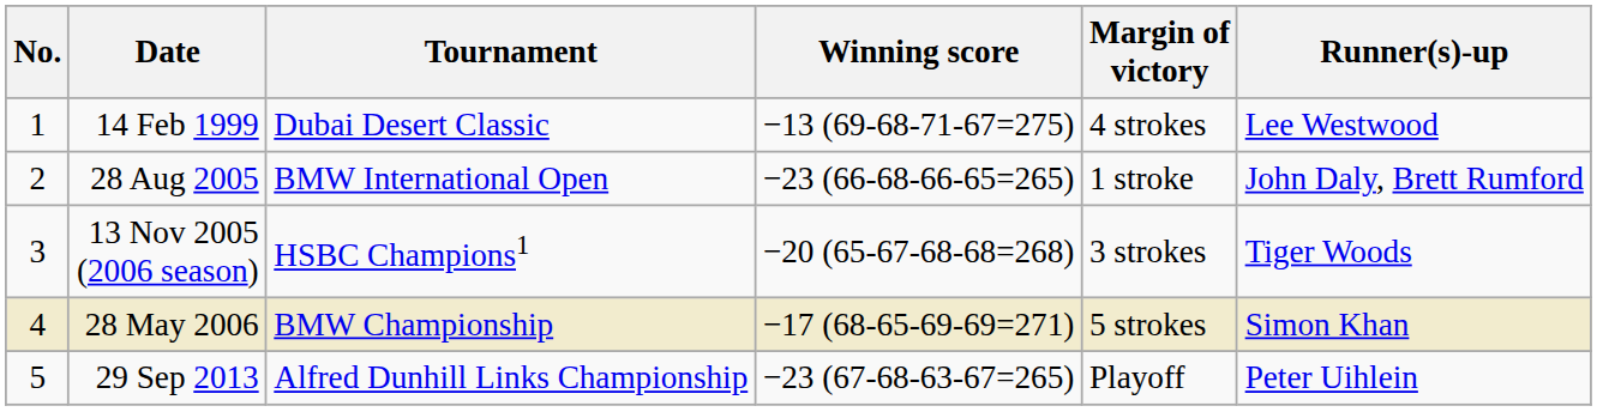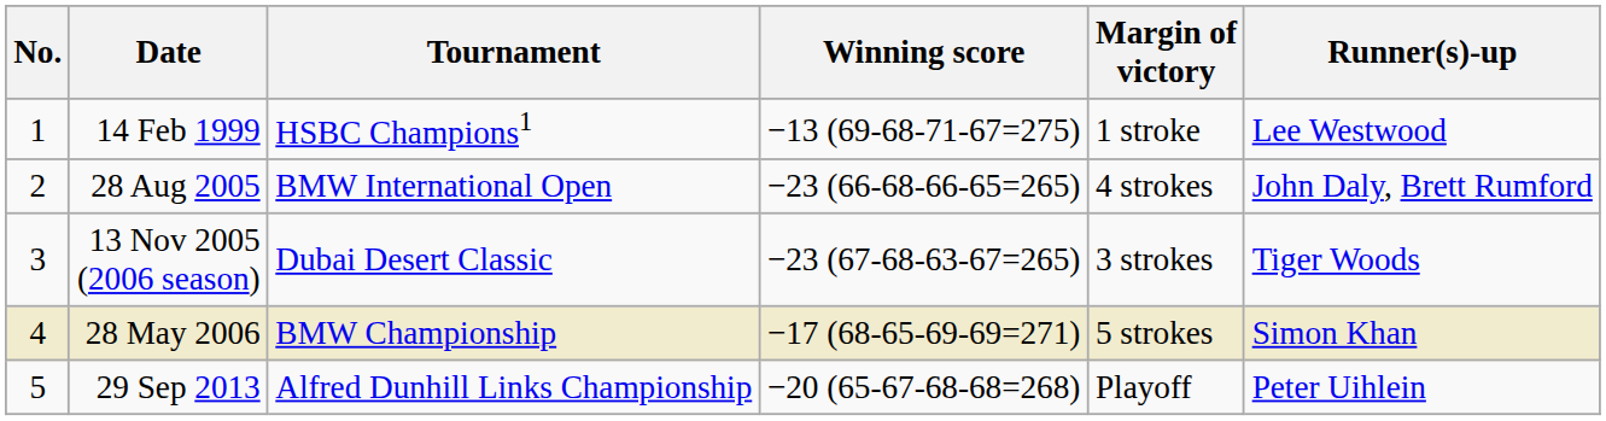14 Feb 1999 | Tournament: Dubai Desert Classic -> HSBC Champions1
14 Feb 1999 | Margin of victory: 4 strokes -> 1 stroke
28 Aug 2005 | Margin of victory: 1 stroke -> 4 strokes
13 Nov 2005 (2006 season) | Tournament: HSBC Champions1 -> Dubai Desert Classic
13 Nov 2005 (2006 season) | Winning score: −20 (65-67-68-68=268) -> −23 (67-68-63-67=265)
29 Sep 2013 | Winning score: −23 (67-68-63-67=265) -> −20 (65-67-68-68=268)
